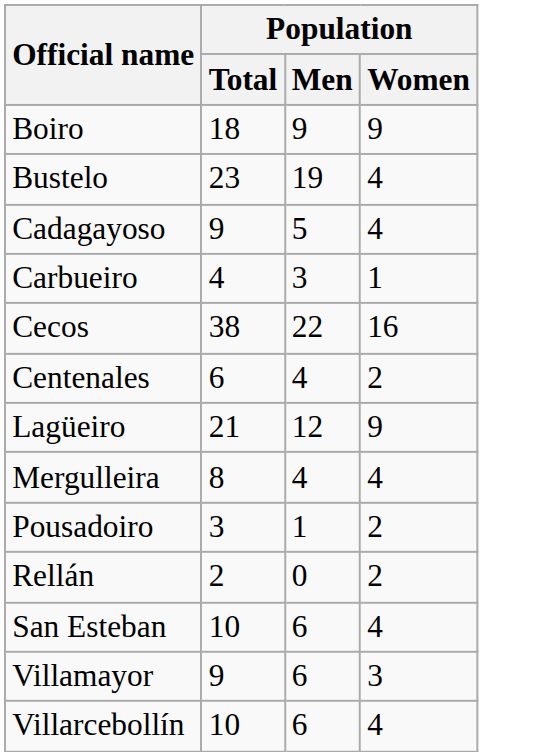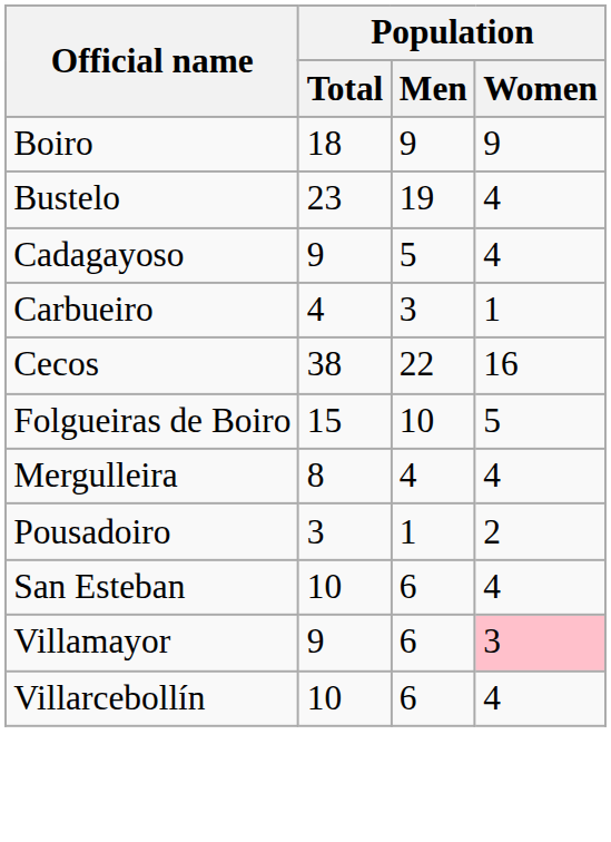- row: Centenales | 6 | 4 | 2
+ row: Folgueiras de Boiro | 15 | 10 | 5
- row: Lagüeiro | 21 | 12 | 9
- row: Rellán | 2 | 0 | 2
Villamayor | Population / Women: no background -> pink background
